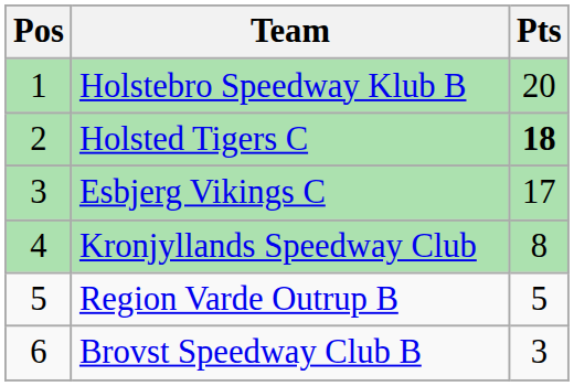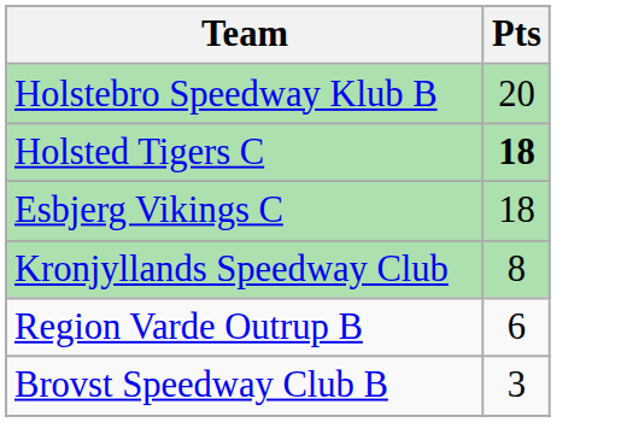- column: Pos | 1 | 2 | 3 | 4 | 5 | 6
Esbjerg Vikings C | Pts: 17 -> 18
Region Varde Outrup B | Pts: 5 -> 6
